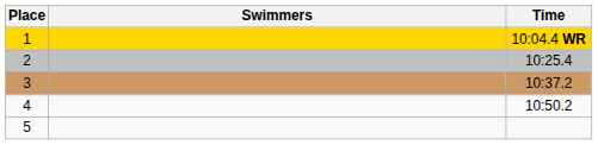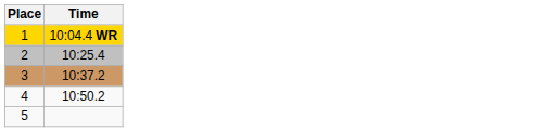- column: Swimmers
